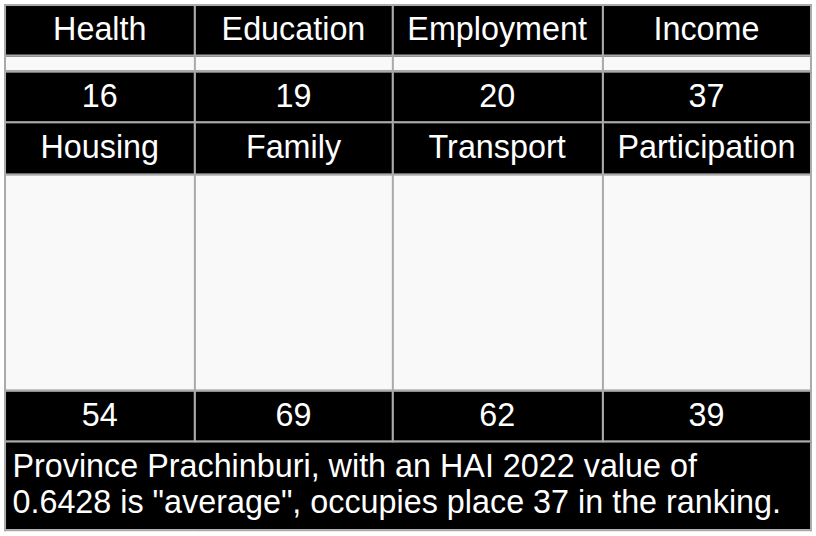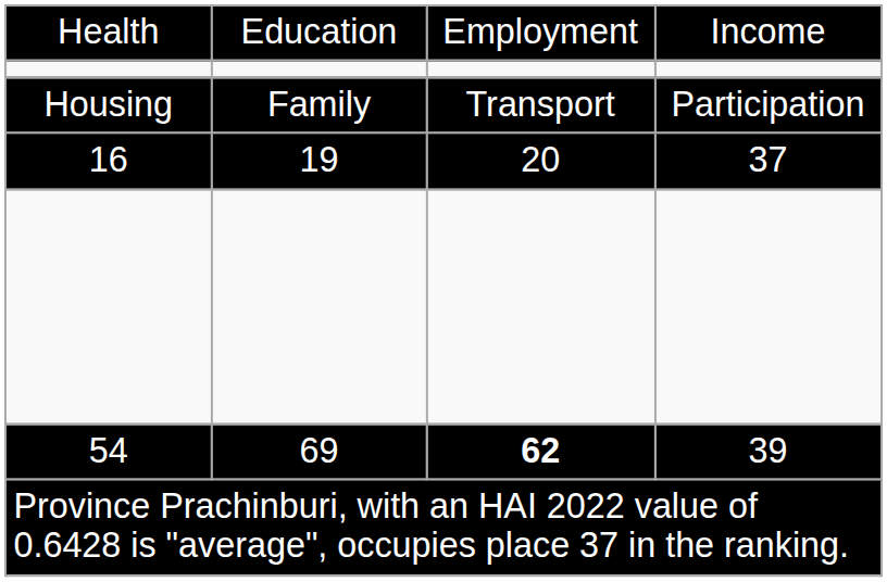rows swapped: 16 <-> Housing
54 | column 3: normal -> bold
